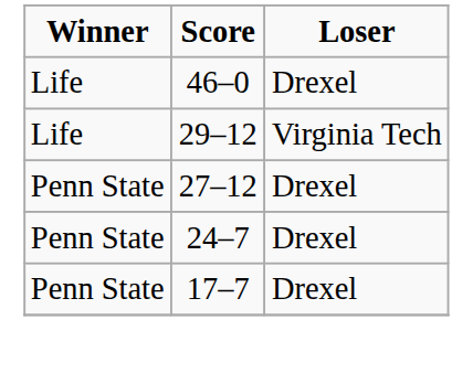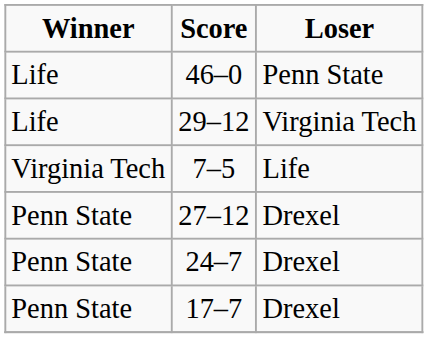46–0 | Loser: Drexel -> Penn State
+ row: Virginia Tech | 7–5 | Life
